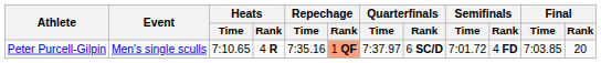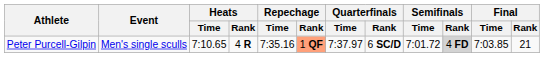Peter Purcell-Gilpin | Semifinals / Rank: no background -> lightgrey background
Peter Purcell-Gilpin | Final / Rank: 20 -> 21
